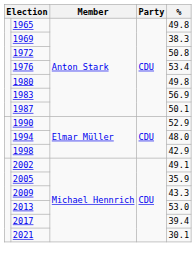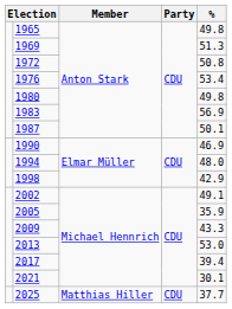1969 | %: 38.3 -> 51.3
1990 | %: 52.9 -> 46.9
+ row: 2025 | Matthias Hiller | CDU | 37.7
